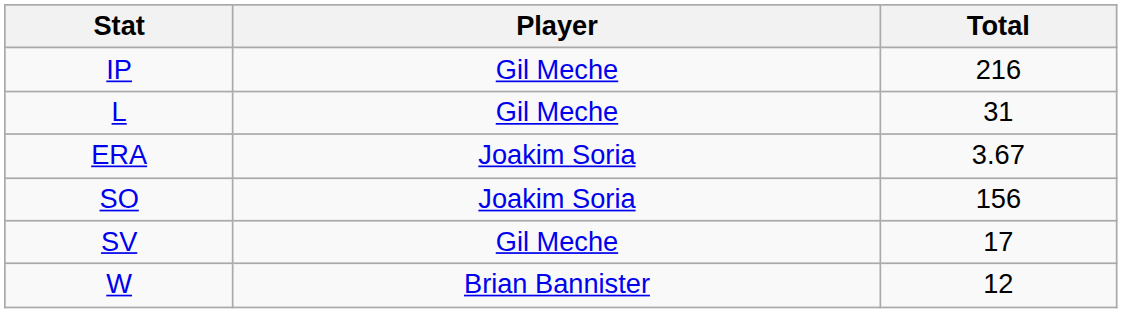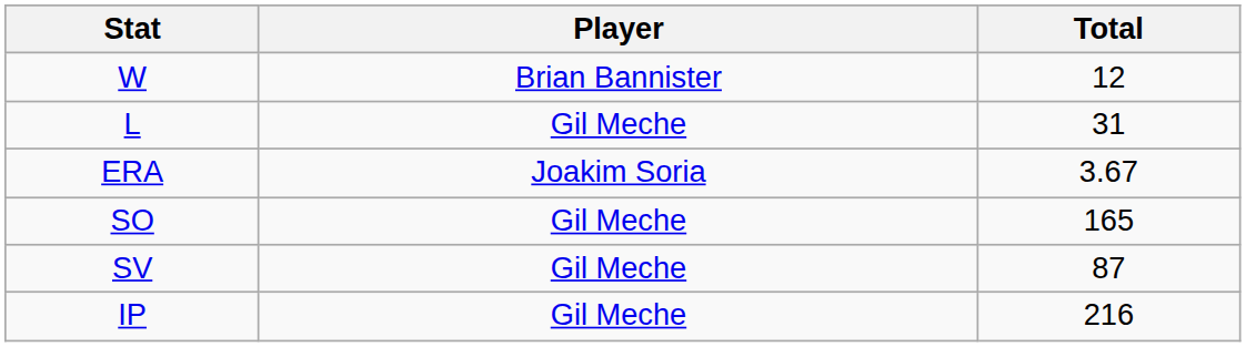rows swapped: W <-> IP
SO | Player: Joakim Soria -> Gil Meche
SO | Total: 156 -> 165
SV | Total: 17 -> 87
